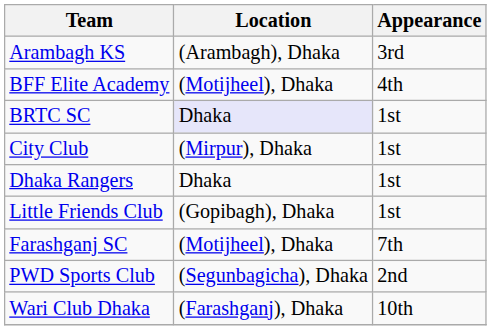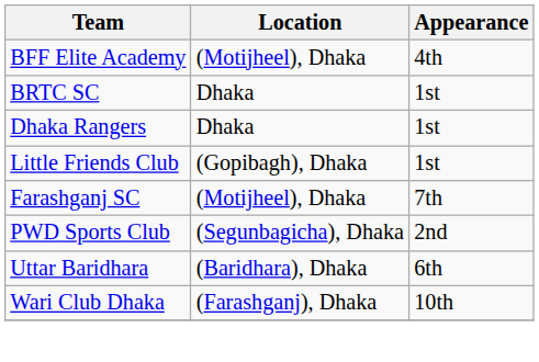- row: Arambagh KS | (Arambagh), Dhaka | 3rd
BRTC SC | Location: lavender background -> no background
- row: City Club | (Mirpur), Dhaka | 1st
+ row: Uttar Baridhara | (Baridhara), Dhaka | 6th
